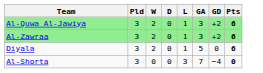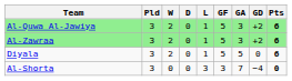+ column: GF | 5 | 5 | 5 | 3
